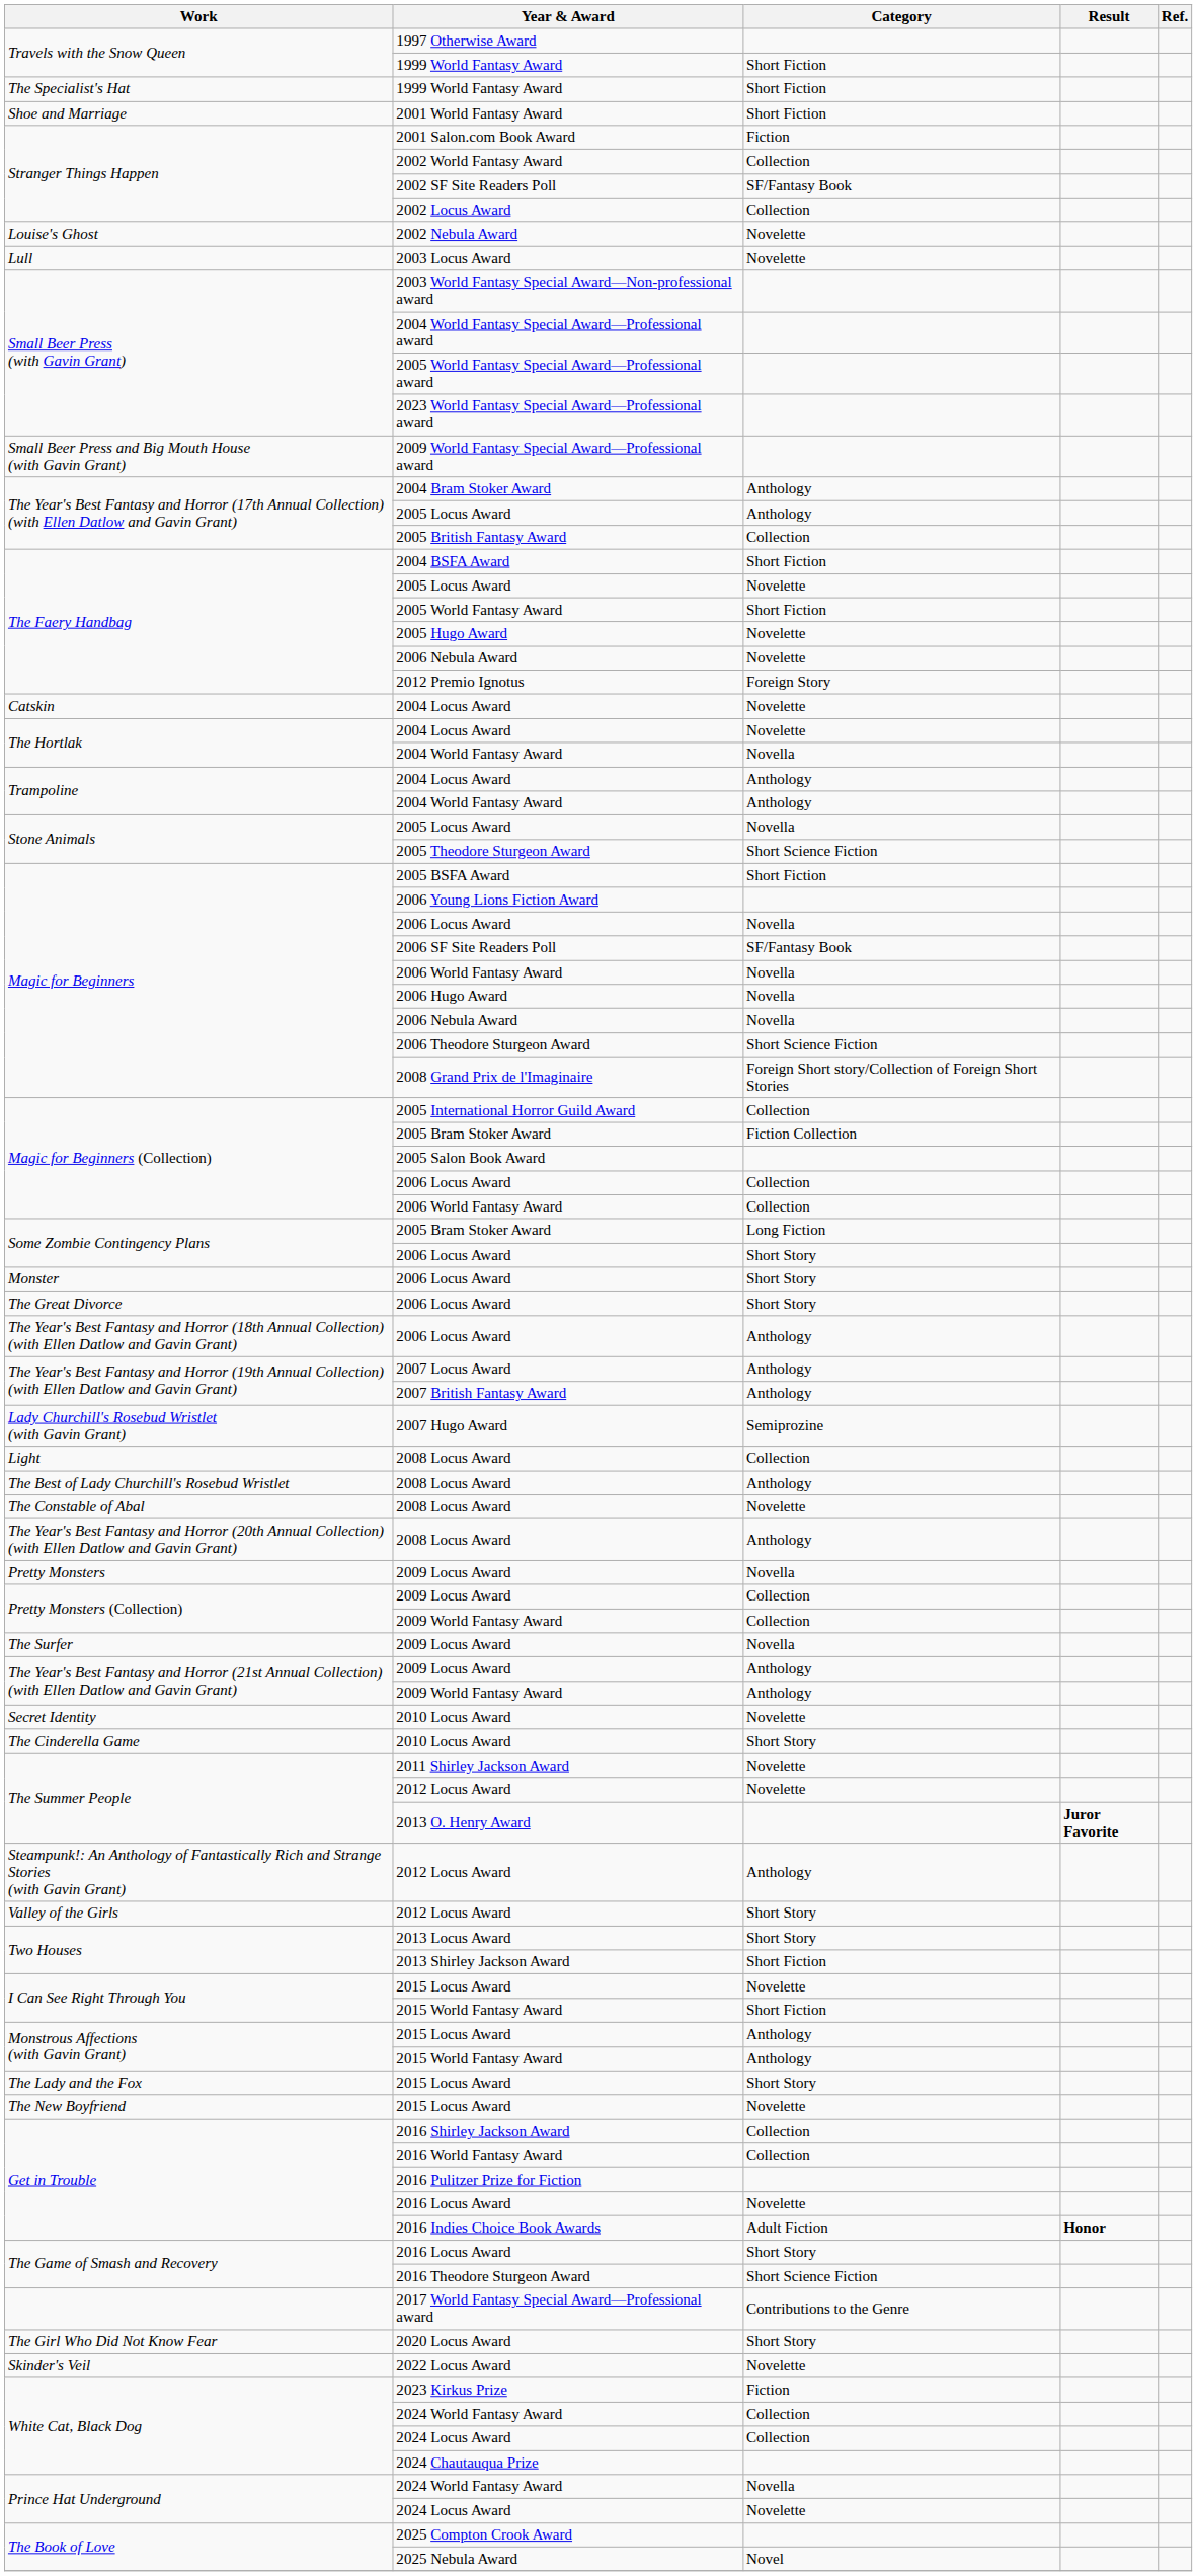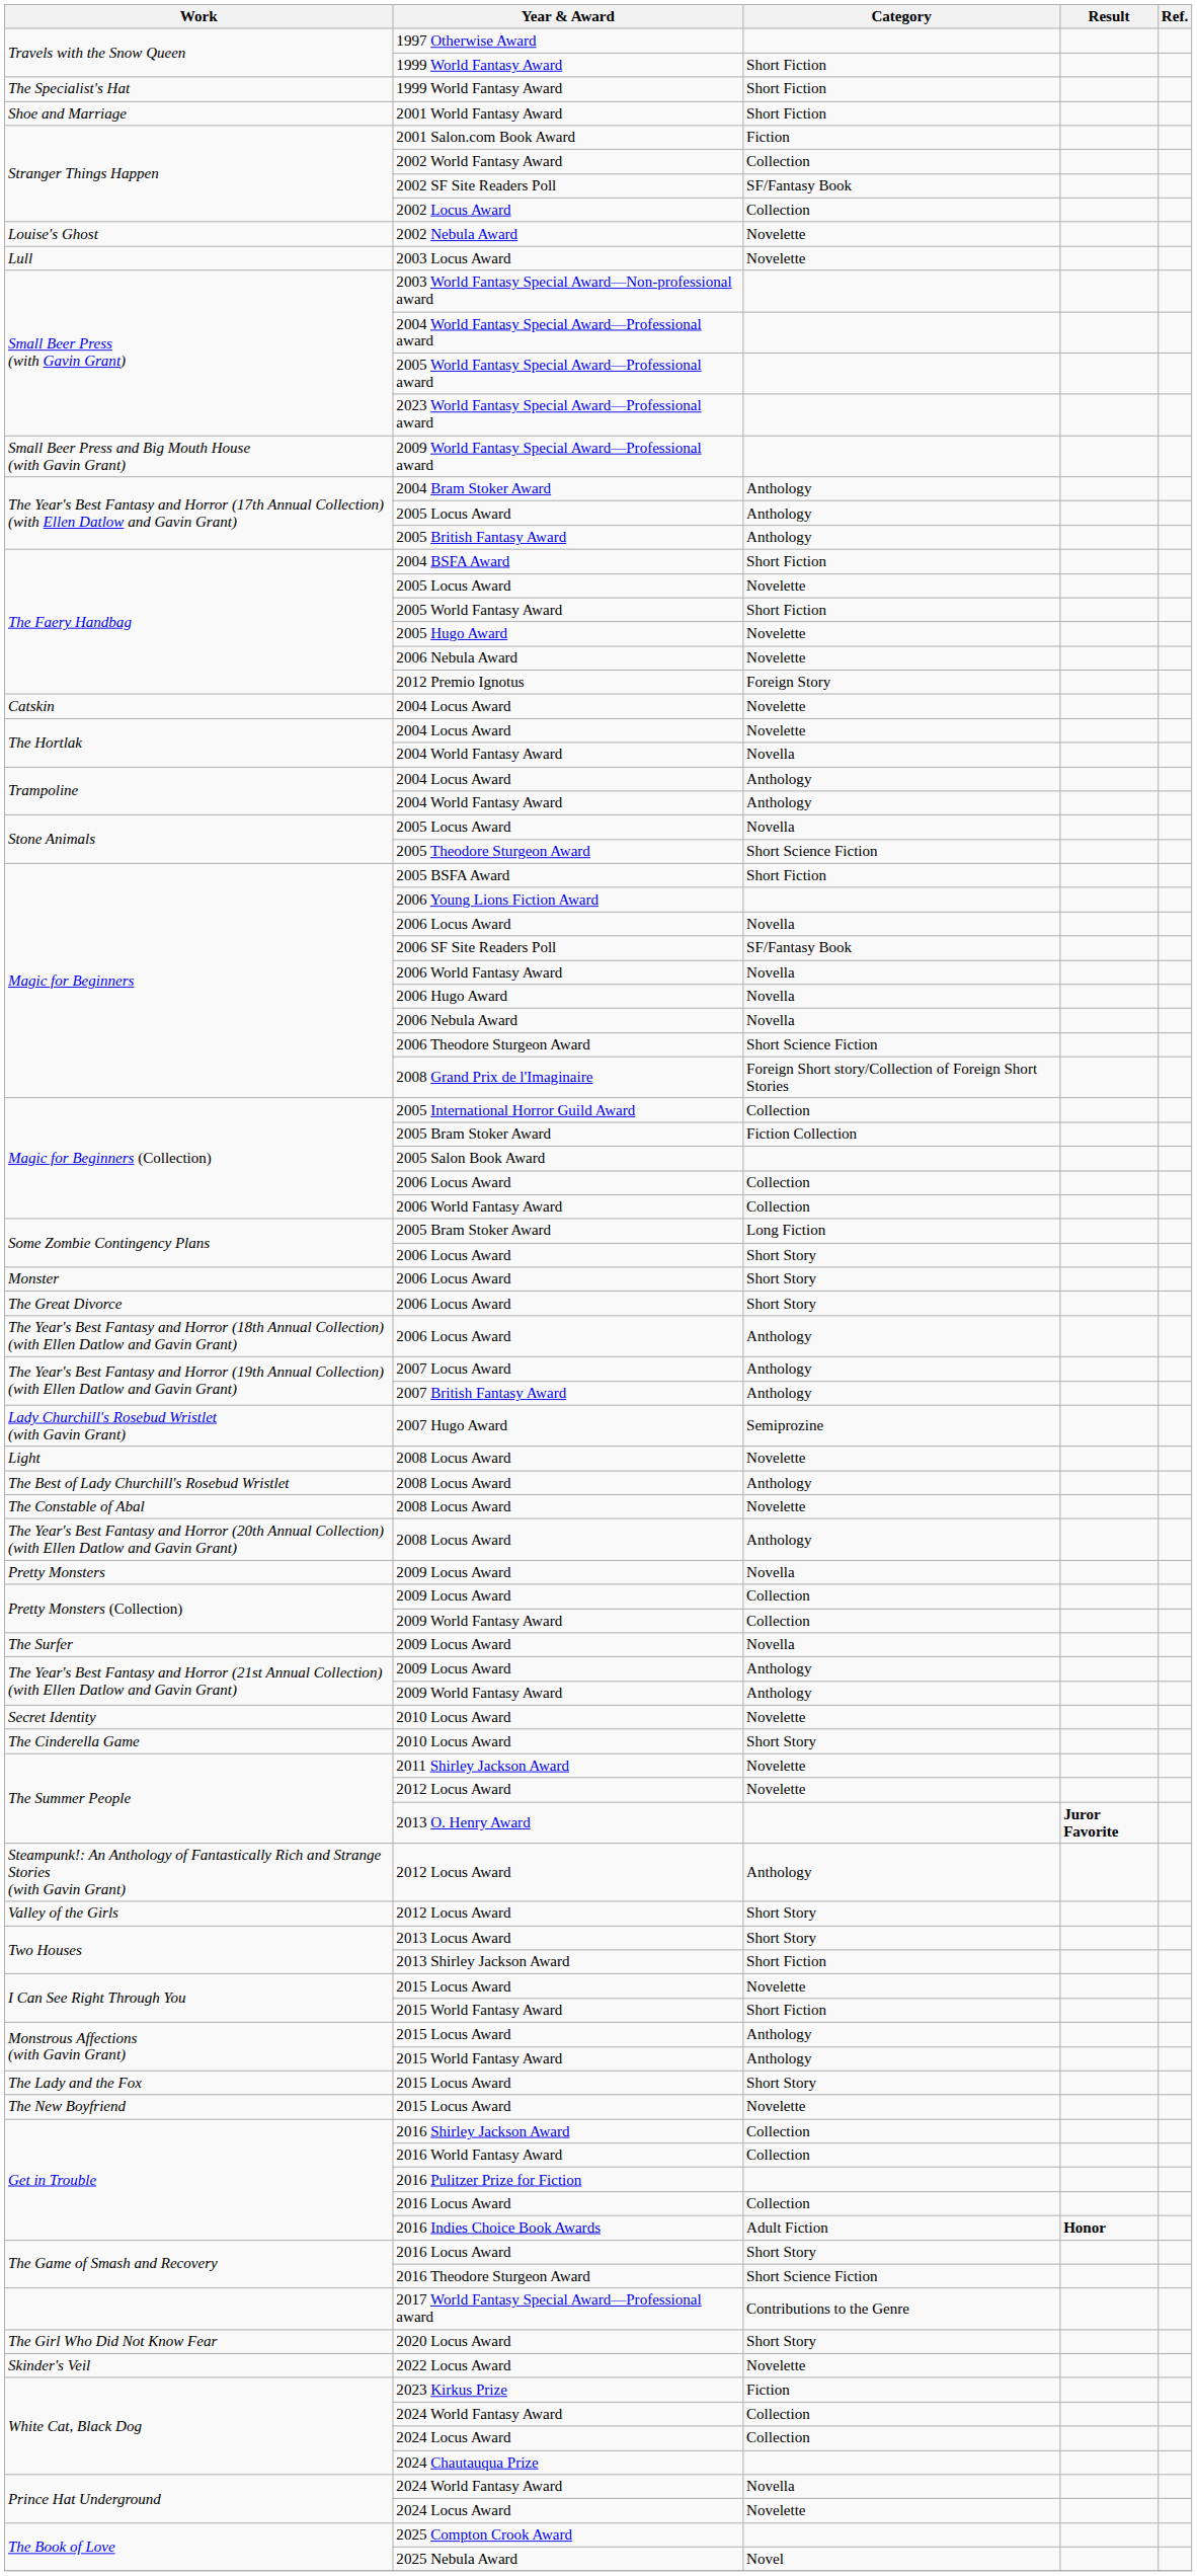2005 British Fantasy Award | Category: Collection -> Anthology
Light / 2008 Locus Award | Category: Collection -> Novelette
Get in Trouble / 2016 Locus Award | Category: Novelette -> Collection
